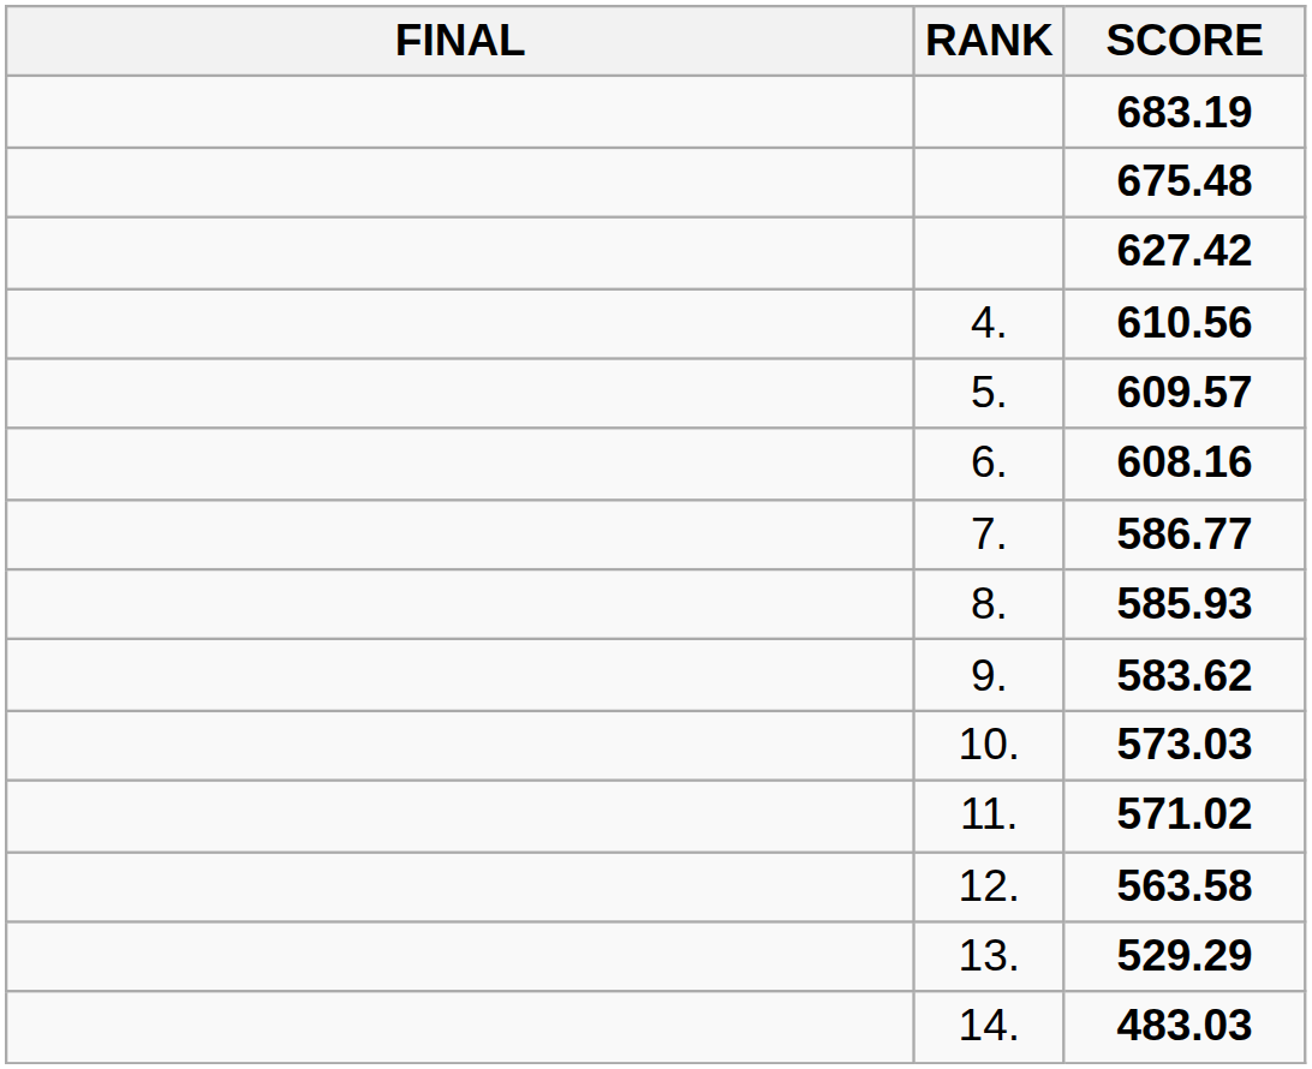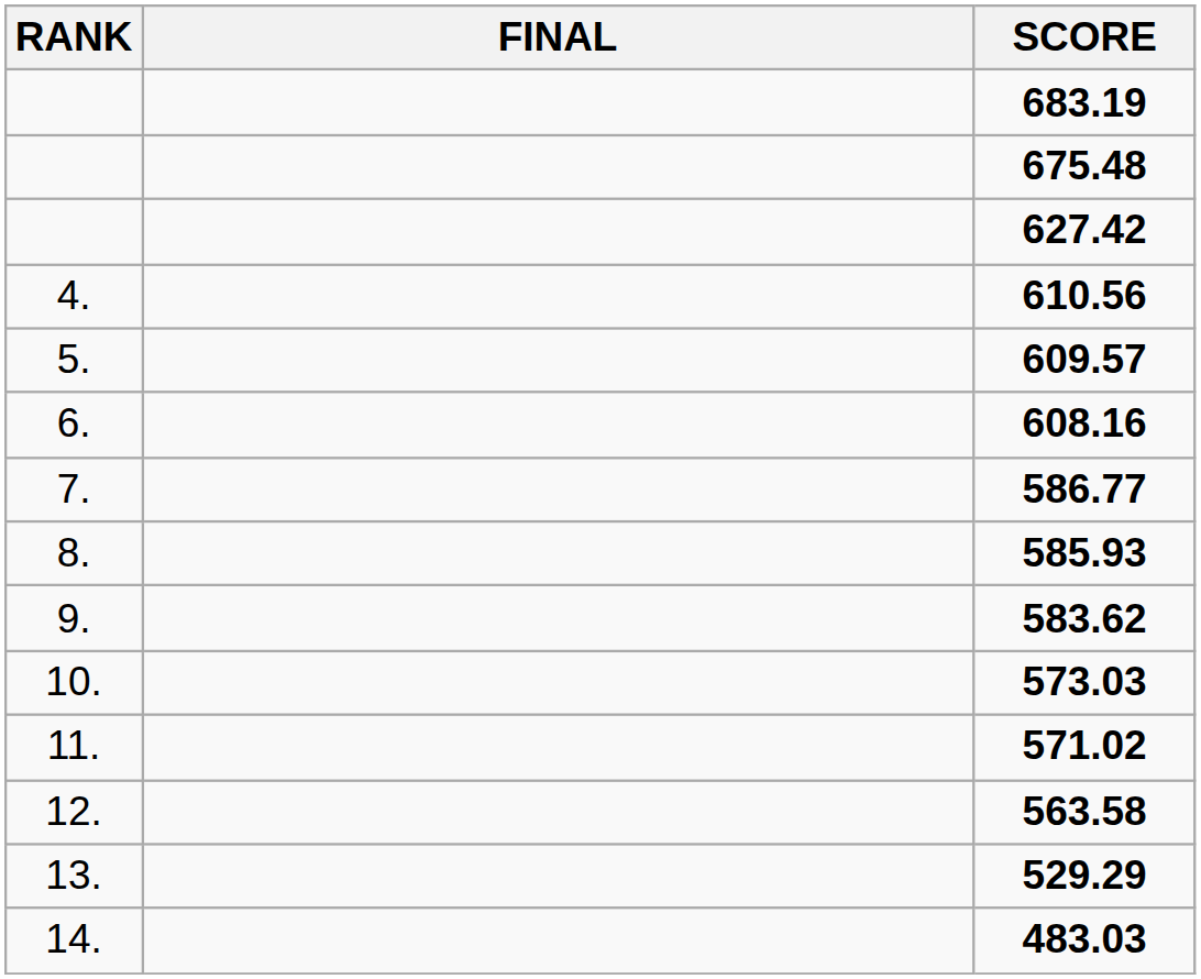columns swapped: RANK <-> FINAL
